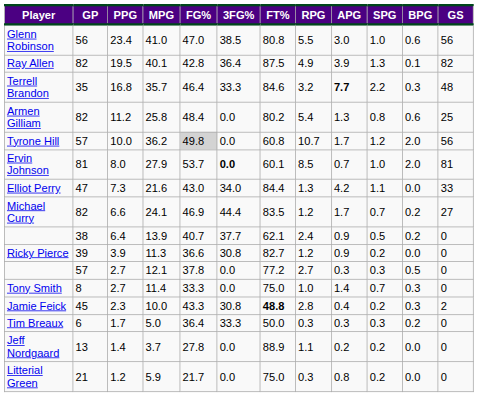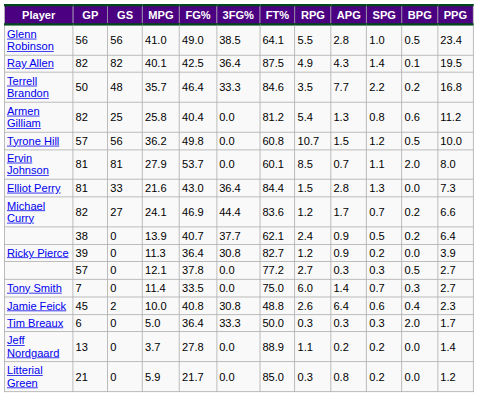columns swapped: GS <-> PPG
Glenn Robinson | FG%: 47.0 -> 49.0
Glenn Robinson | FT%: 80.8 -> 64.1
Glenn Robinson | APG: 3.0 -> 2.8
Glenn Robinson | BPG: 0.6 -> 0.5
Ray Allen | FG%: 42.8 -> 42.5
Ray Allen | APG: 3.9 -> 4.3
Ray Allen | SPG: 1.3 -> 1.4
Terrell Brandon | GP: 35 -> 50
Terrell Brandon | RPG: 3.2 -> 3.5
Terrell Brandon | APG: bold -> normal
Terrell Brandon | BPG: 0.3 -> 0.2
Armen Gilliam | FG%: 48.4 -> 40.4
Armen Gilliam | FT%: 80.2 -> 81.2
Tyrone Hill | FG%: lightgrey background -> no background
Tyrone Hill | APG: 1.7 -> 1.5
Tyrone Hill | BPG: 2.0 -> 0.5
Ervin Johnson | 3FG%: bold -> normal
Ervin Johnson | SPG: 1.0 -> 1.1
Elliot Perry | GP: 47 -> 81
Elliot Perry | 3FG%: 34.0 -> 36.4
Elliot Perry | RPG: 1.3 -> 1.5
Elliot Perry | APG: 4.2 -> 2.8
Elliot Perry | SPG: 1.1 -> 1.3
Michael Curry | FT%: 83.5 -> 83.6
Ricky Pierce | FG%: 36.6 -> 36.4
Tony Smith | GP: 8 -> 7
Tony Smith | FG%: 33.3 -> 33.5
Tony Smith | RPG: 1.0 -> 6.0
Jamie Feick | FG%: 43.3 -> 40.8
Jamie Feick | FT%: bold -> normal
Jamie Feick | RPG: 2.8 -> 2.6
Jamie Feick | APG: 0.4 -> 6.4
Jamie Feick | SPG: 0.2 -> 0.6
Jamie Feick | BPG: 0.3 -> 0.4
Tim Breaux | BPG: 0.2 -> 2.0
Litterial Green | FT%: 75.0 -> 85.0
